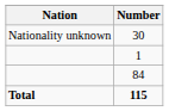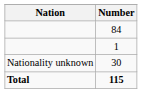rows swapped: 84 <-> 30
